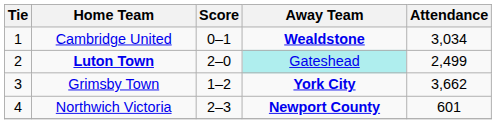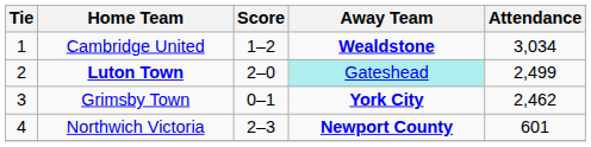Cambridge United | Score: 0–1 -> 1–2
Grimsby Town | Score: 1–2 -> 0–1
Grimsby Town | Attendance: 3,662 -> 2,462
